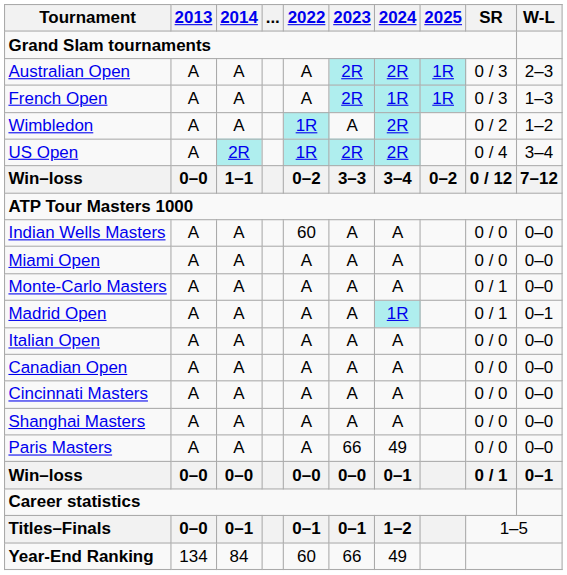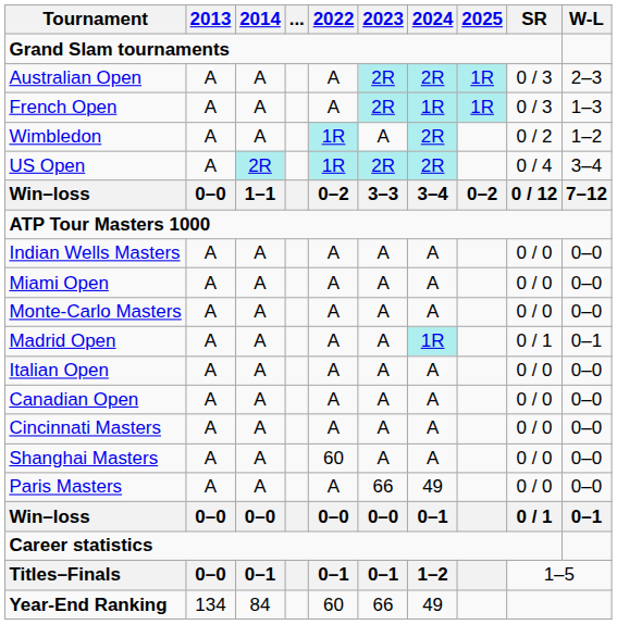Indian Wells Masters | 2022: 60 -> A
Monte-Carlo Masters | SR: 0 / 1 -> 0 / 0
Shanghai Masters | 2022: A -> 60
